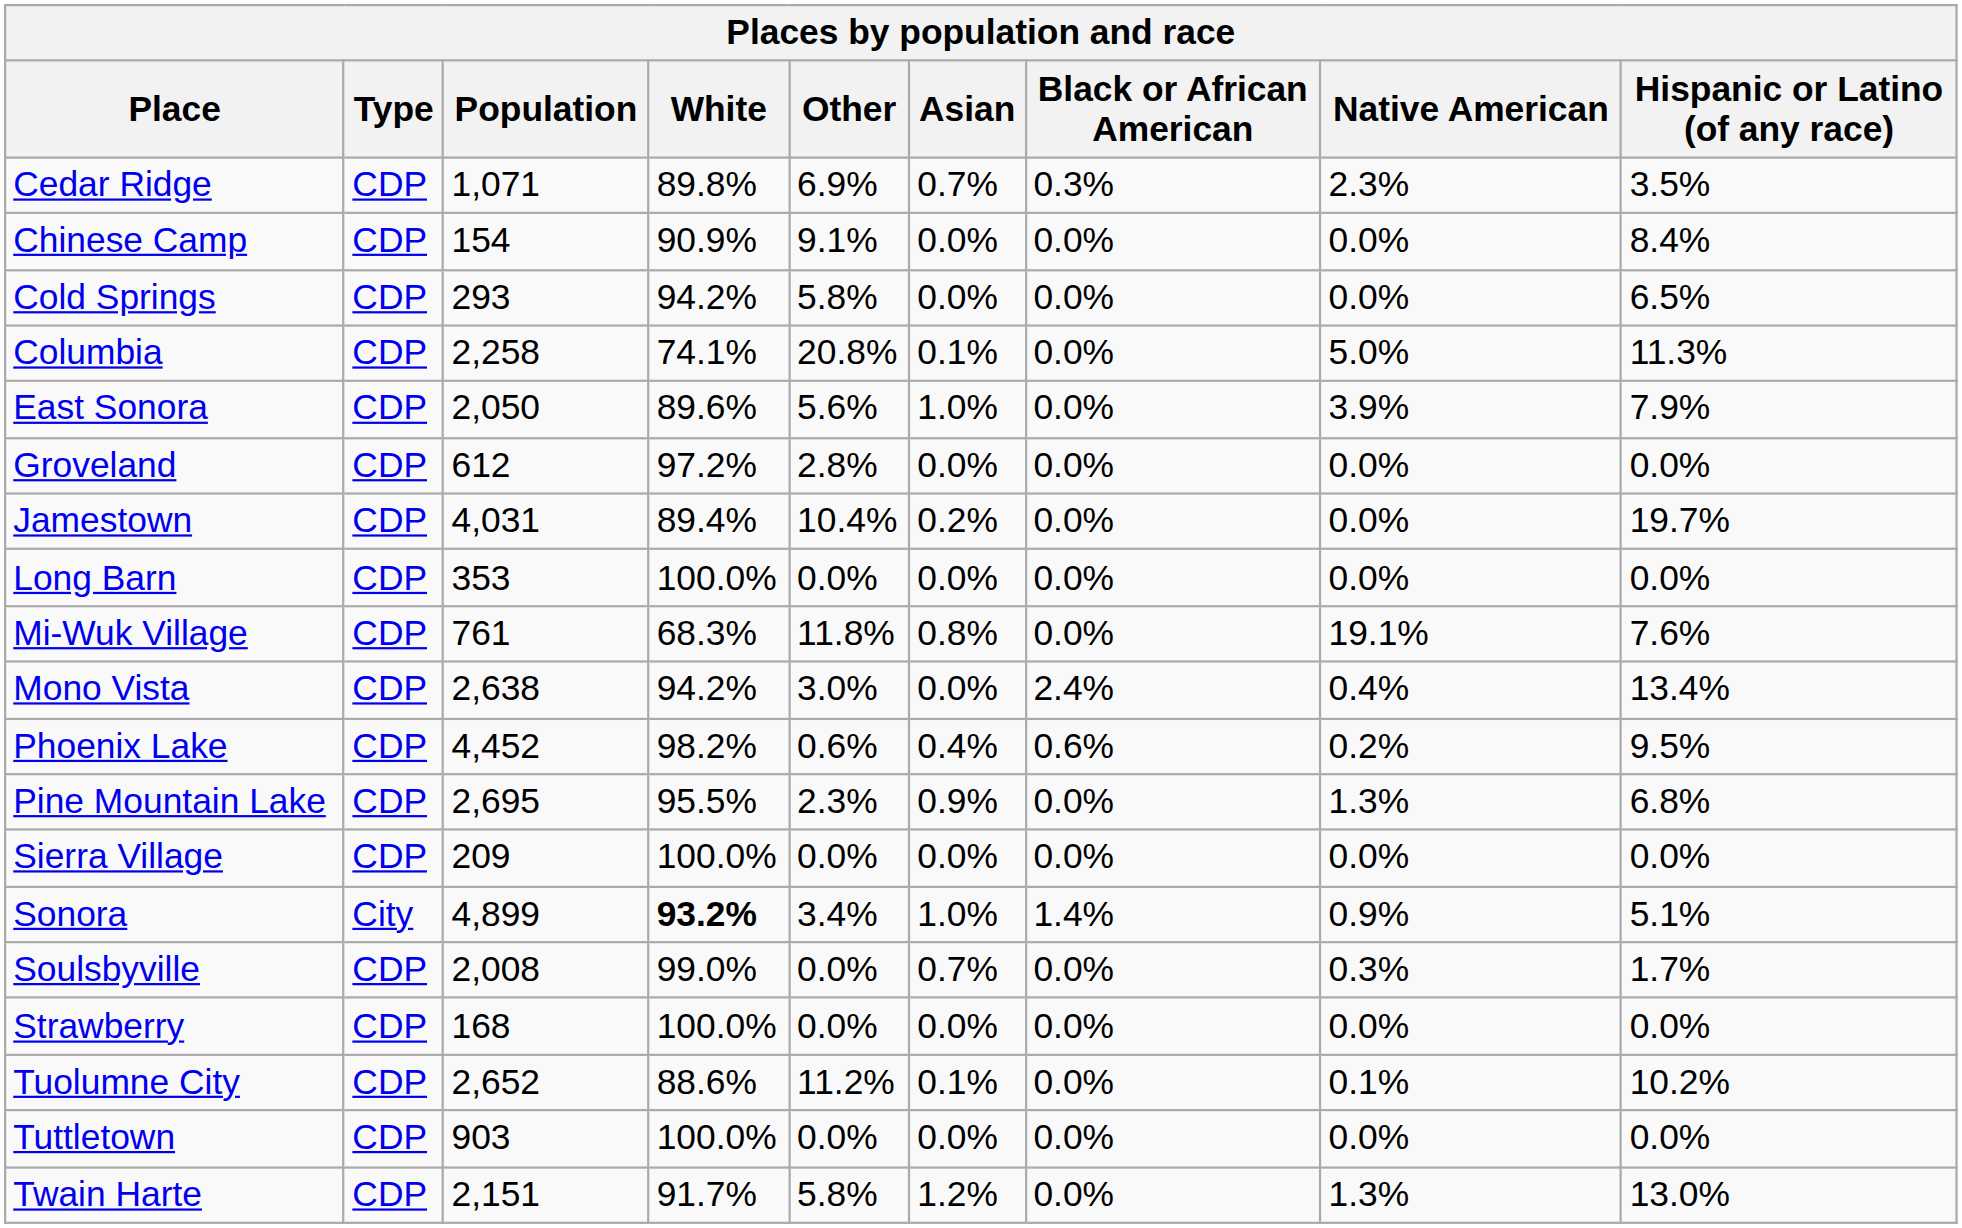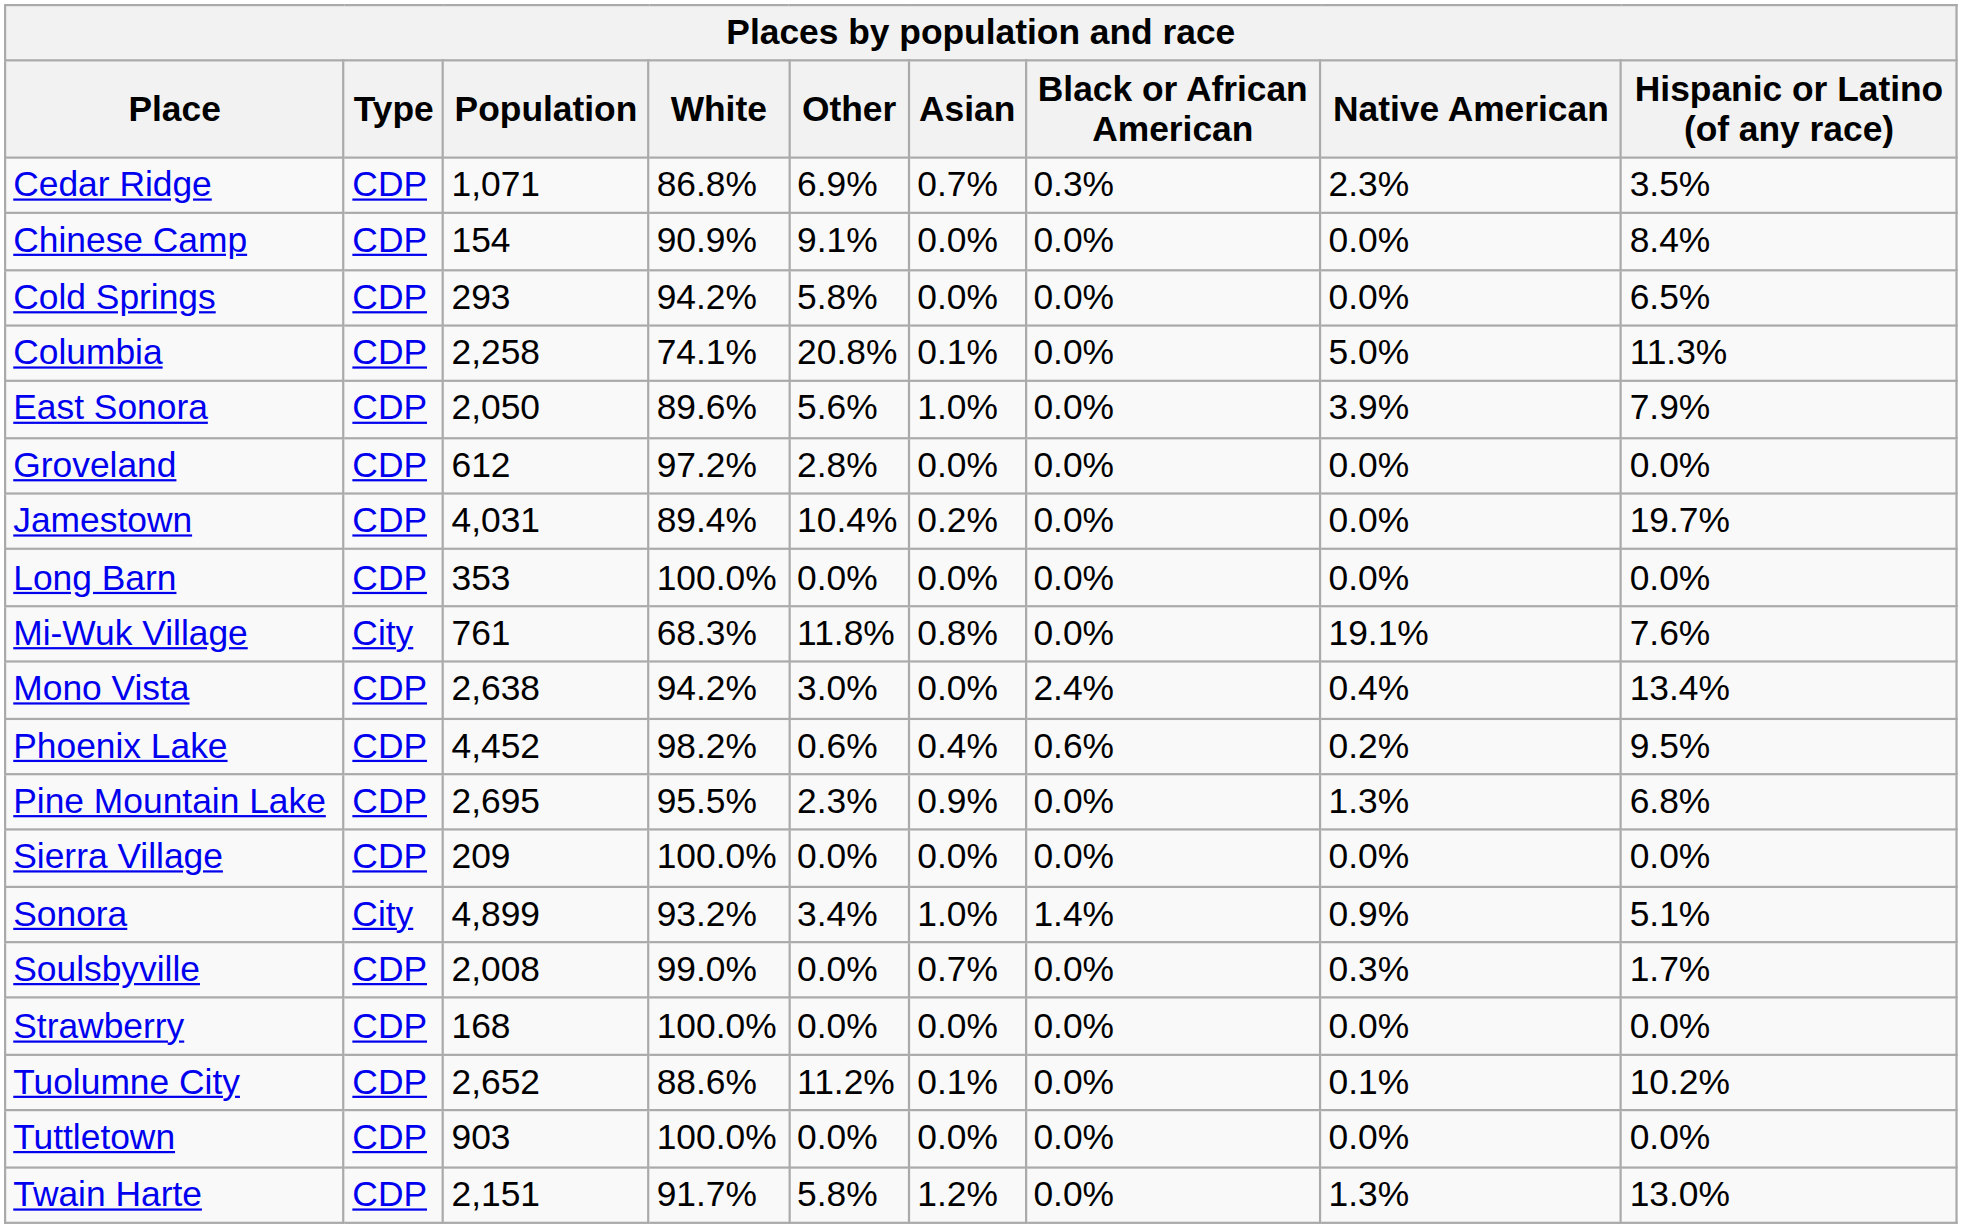Cedar Ridge | White: 89.8% -> 86.8%
Mi-Wuk Village | Type: CDP -> City
Sonora | White: bold -> normal
